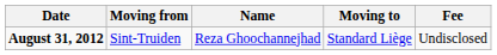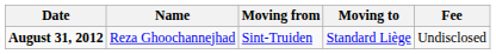columns swapped: Name <-> Moving from
